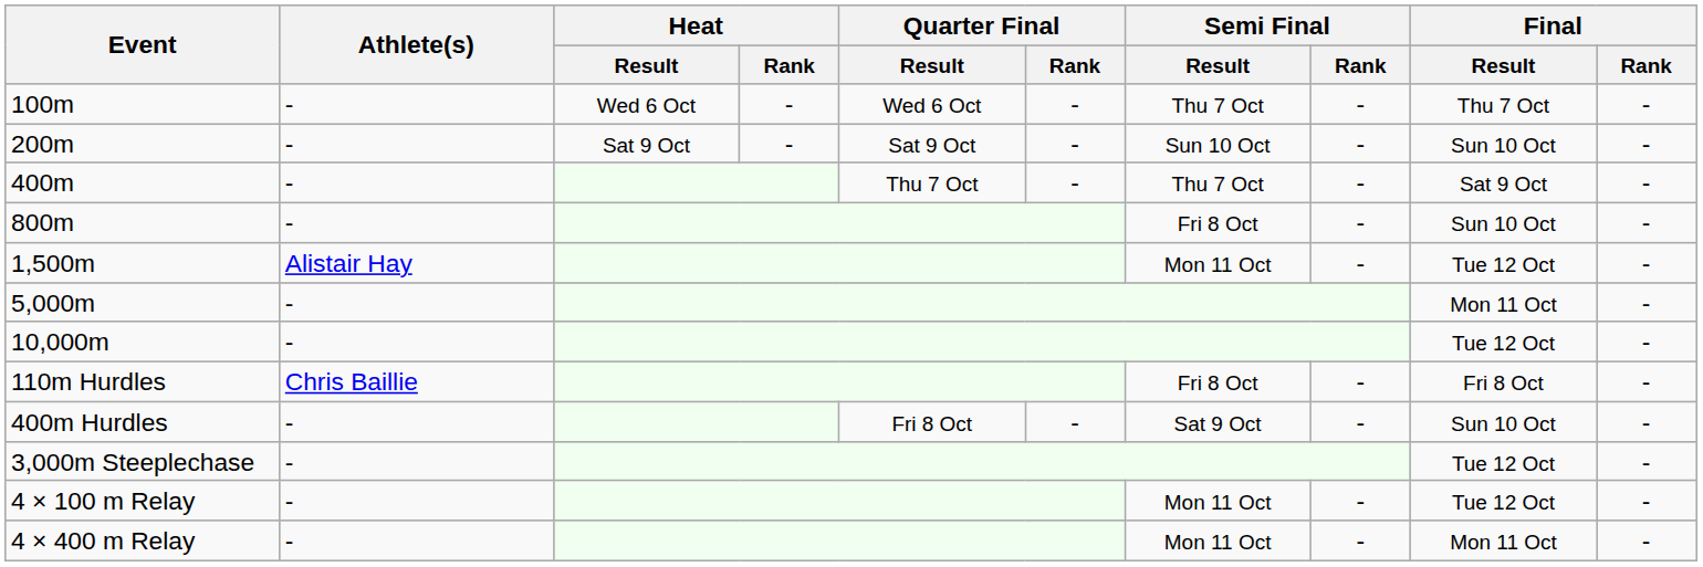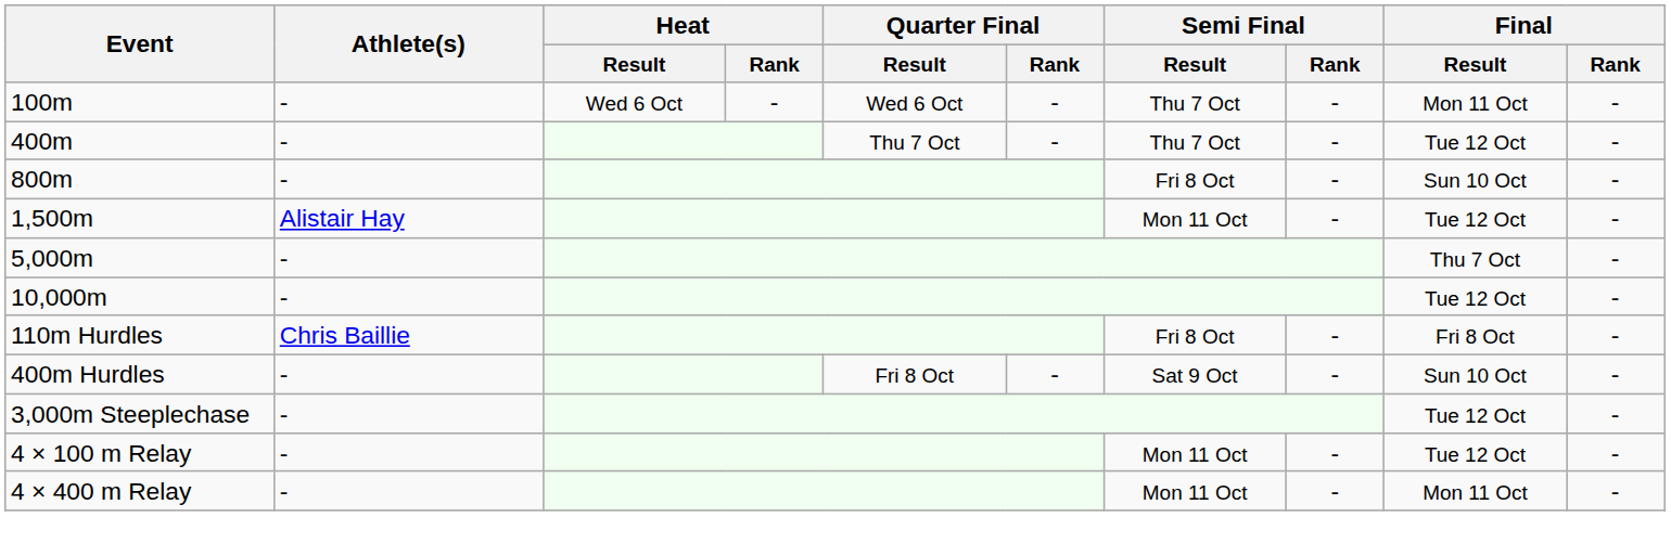100m | Final / Result: Thu 7 Oct -> Mon 11 Oct
- row: 200m | - | Sat 9 Oct | - | Sat 9 Oct | - | Sun 10 Oct | - | Sun 10 Oct | -
400m | Final / Result: Sat 9 Oct -> Tue 12 Oct
5,000m | Final / Result: Mon 11 Oct -> Thu 7 Oct
